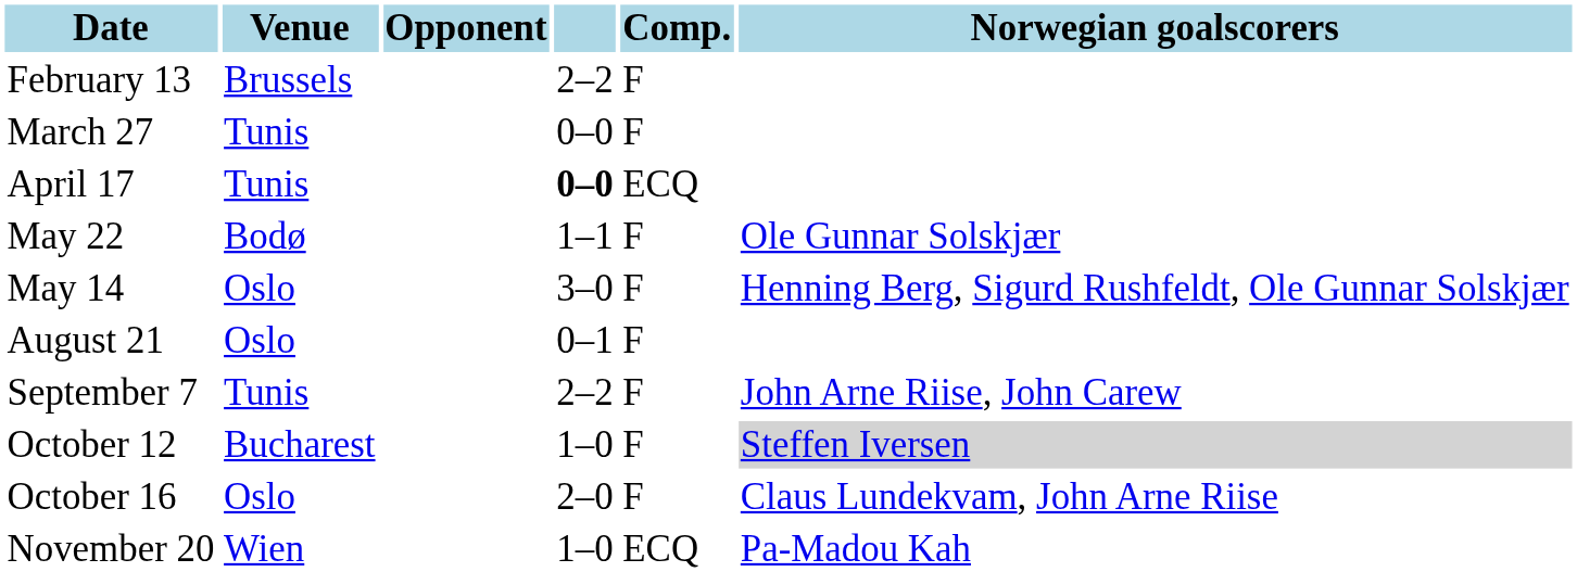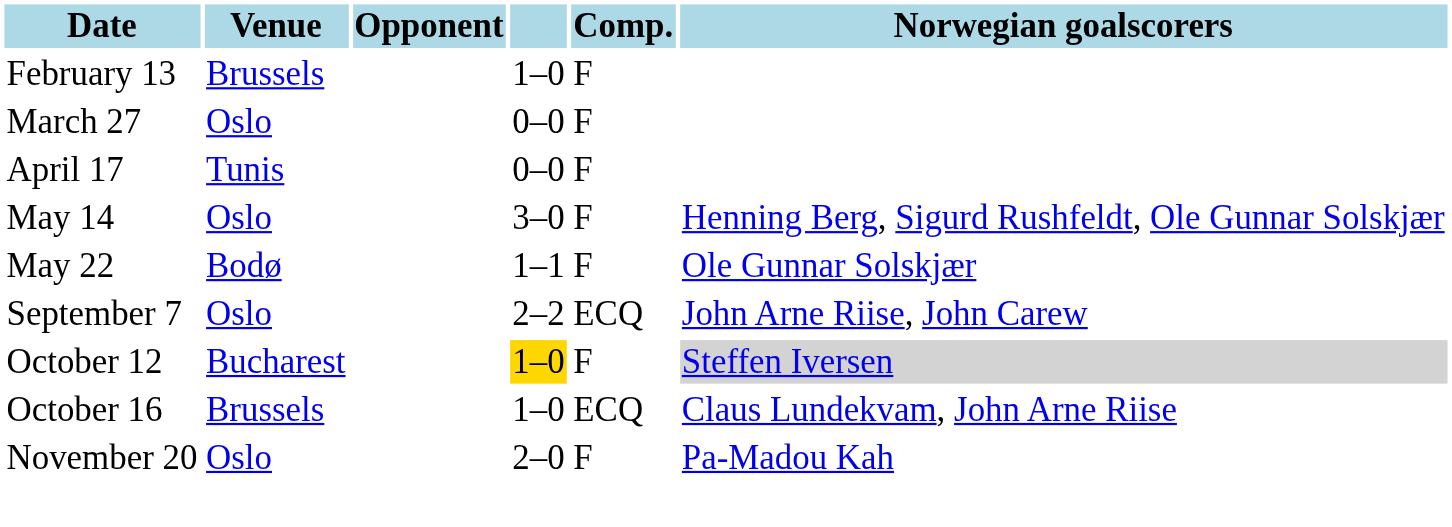February 13 | column 4: 2–2 -> 1–0
March 27 | Venue: Tunis -> Oslo
April 17 | column 4: bold -> normal
April 17 | Comp.: ECQ -> F
rows swapped: May 14 <-> May 22
- row: August 21 | Oslo | 0–1 | F
September 7 | Venue: Tunis -> Oslo
September 7 | Comp.: F -> ECQ
October 12 | column 4: no background -> gold background
October 16 | Venue: Oslo -> Brussels
October 16 | column 4: 2–0 -> 1–0
October 16 | Comp.: F -> ECQ
November 20 | Venue: Wien -> Oslo
November 20 | column 4: 1–0 -> 2–0
November 20 | Comp.: ECQ -> F
